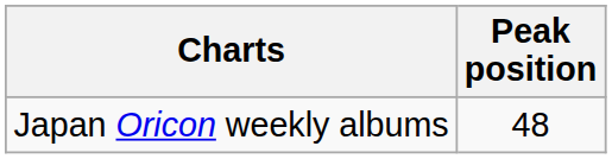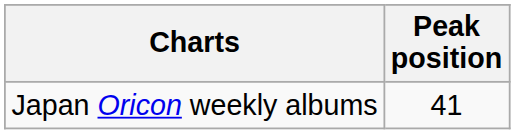Japan Oricon weekly albums | Peak position: 48 -> 41
